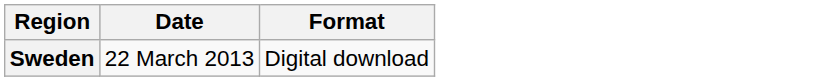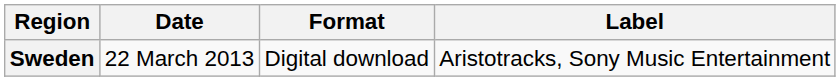+ column: Label | Aristotracks, Sony Music Entertainment
